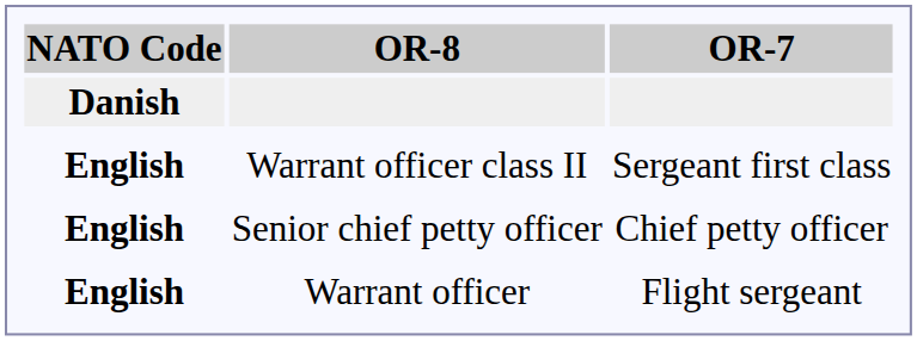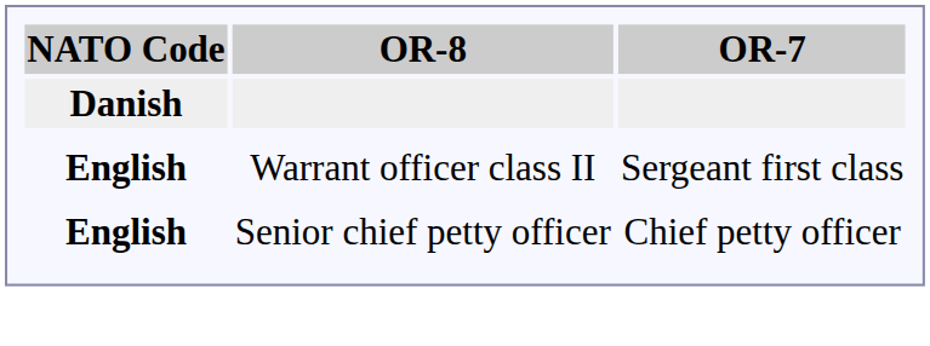- row: English | Warrant officer | Flight sergeant
